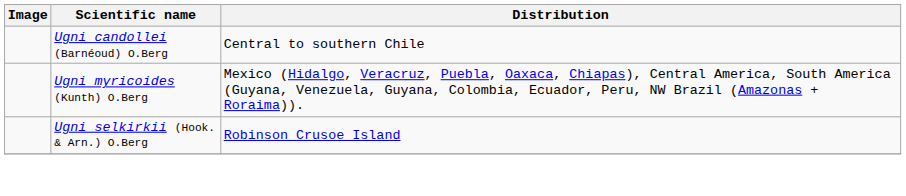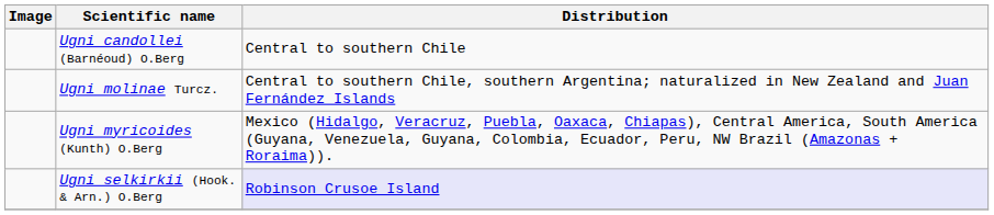+ row: Ugni molinae Turcz. | Central to southern Chile, southern Argentina; naturalized in New Zealand and Juan Fernández Islands
Ugni selkirkii (Hook. & Arn.) O.Berg | Distribution: no background -> lavender background
